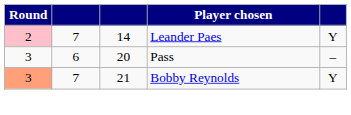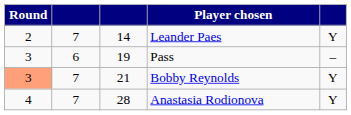Leander Paes | Round: pink background -> no background
Pass | column 3: 20 -> 19
+ row: 4 | 7 | 28 | Anastasia Rodionova | Y
